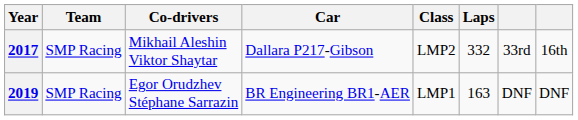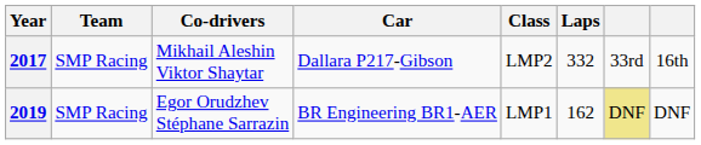2019 | Laps: 163 -> 162
2019 | column 7: no background -> khaki background
